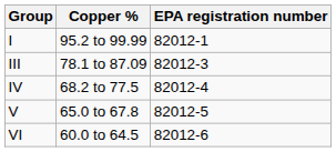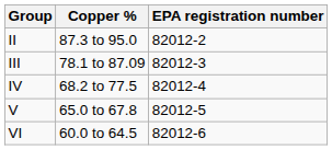- row: I | 95.2 to 99.99 | 82012-1
+ row: II | 87.3 to 95.0 | 82012-2
